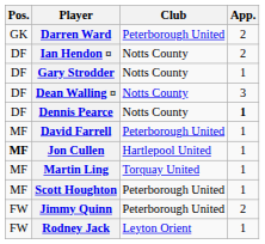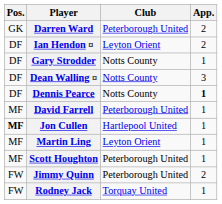Ian Hendon ¤ | Club: Notts County -> Leyton Orient
Martin Ling | Club: Torquay United -> Leyton Orient
Rodney Jack | Club: Leyton Orient -> Torquay United
